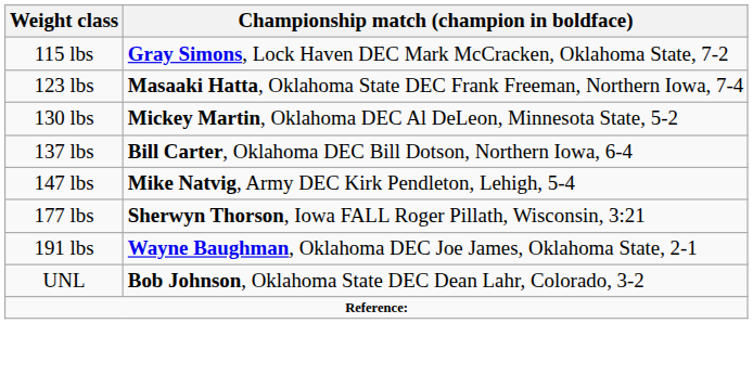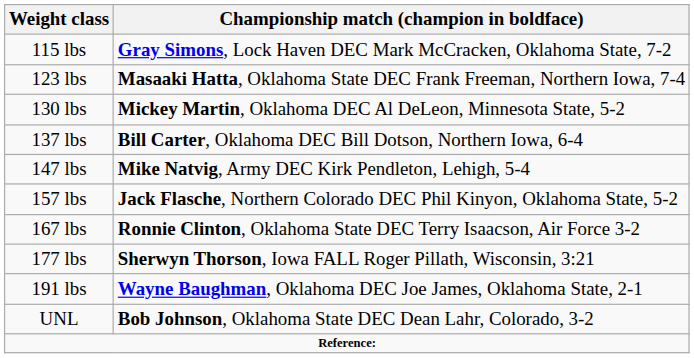+ row: 157 lbs | Jack Flasche, Northern Colorado DEC Phil Kinyon, Oklahoma State, 5-2
+ row: 167 lbs | Ronnie Clinton, Oklahoma State DEC Terry Isaacson, Air Force 3-2
